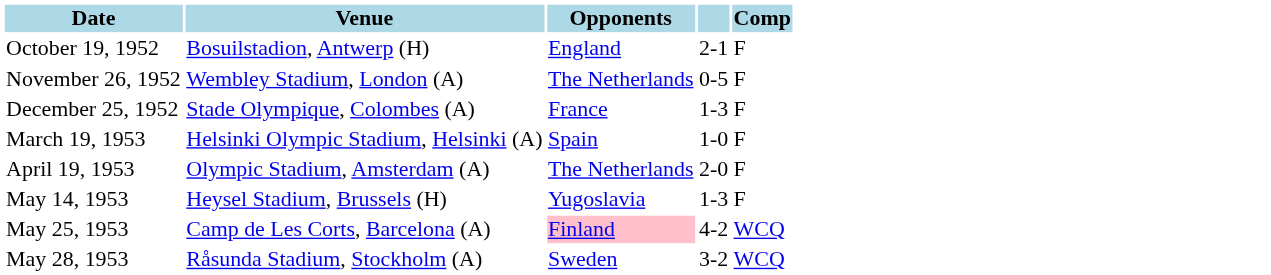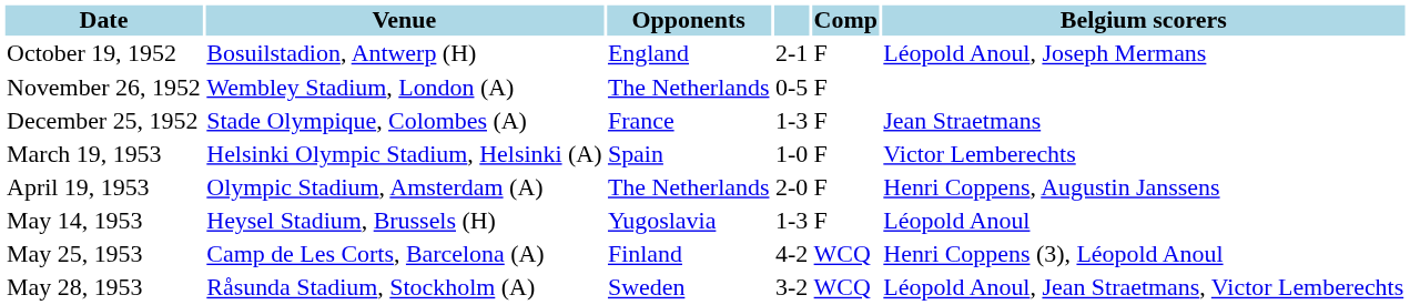+ column: Belgium scorers | Léopold Anoul, Joseph Mermans | Jean Straetmans | Victor Lemberechts | Henri Coppens, Augustin Janssens | Léopold Anoul | Henri Coppens (3), Léopold Anoul | Léopold Anoul, Jean Straetmans, Victor Lemberechts
May 25, 1953 | Opponents: pink background -> no background
